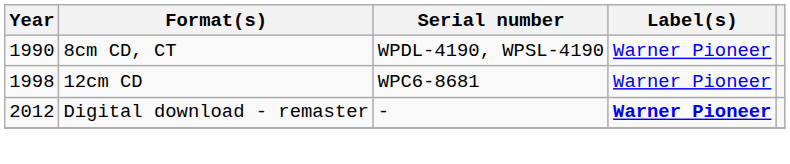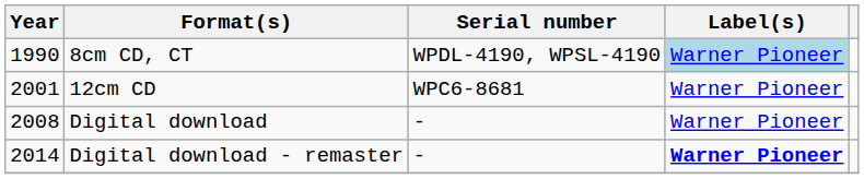8cm CD, CT | Label(s): no background -> lightblue background
12cm CD | Year: 1998 -> 2001
+ row: 2008 | Digital download | - | Warner Pioneer
Digital download - remaster | Year: 2012 -> 2014
